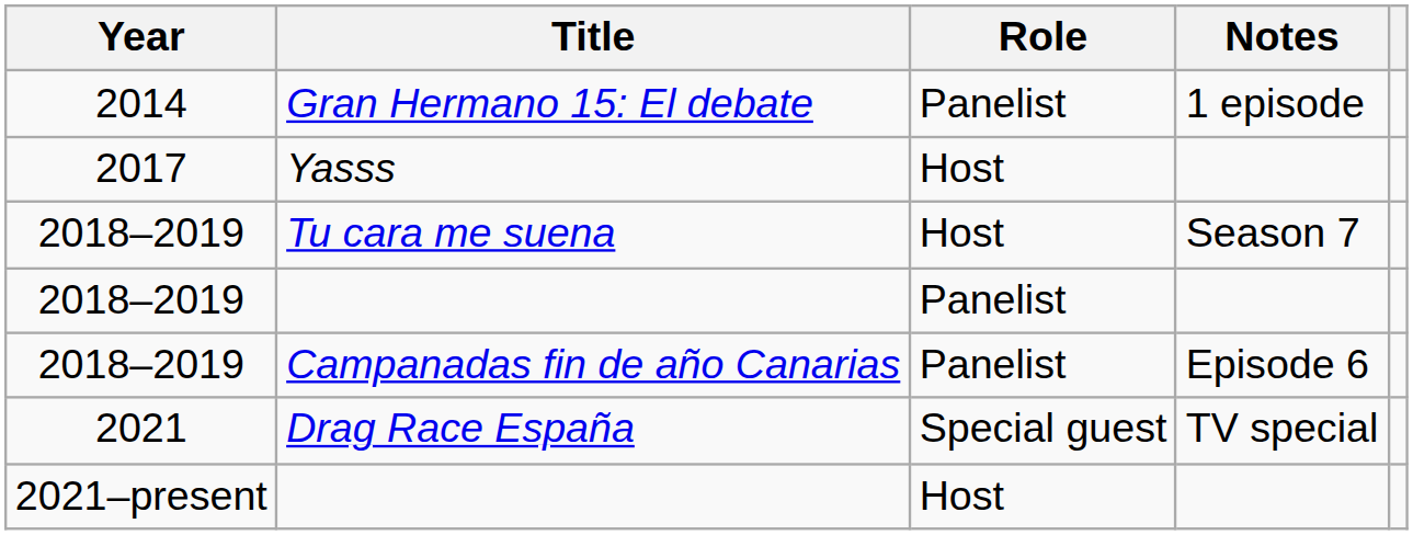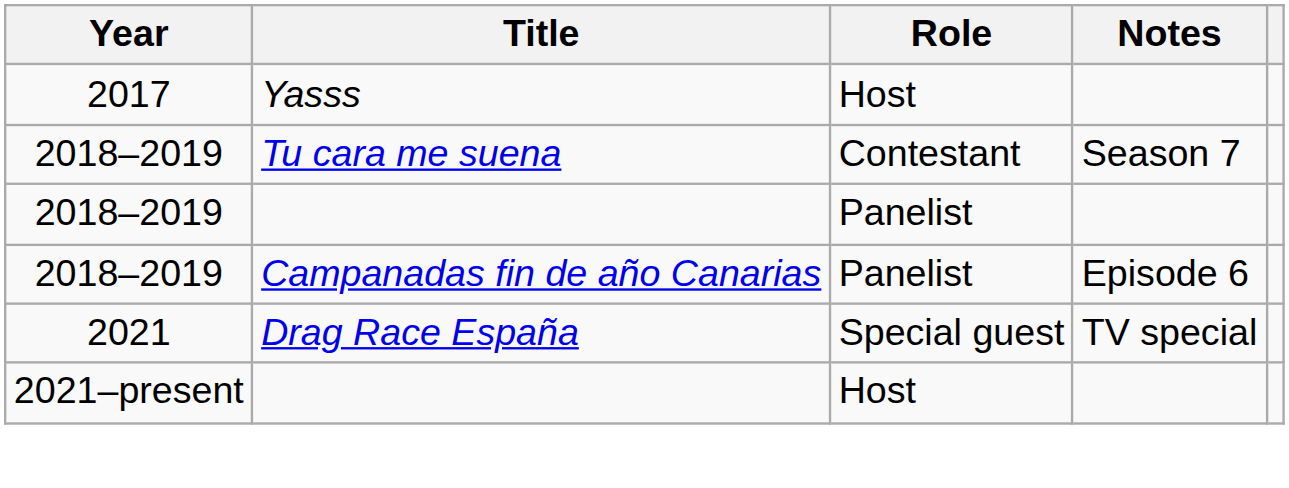- row: 2014 | Gran Hermano 15: El debate | Panelist | 1 episode
Tu cara me suena | Role: Host -> Contestant
